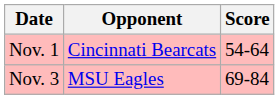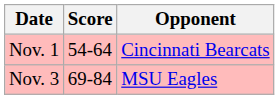columns swapped: Opponent <-> Score
